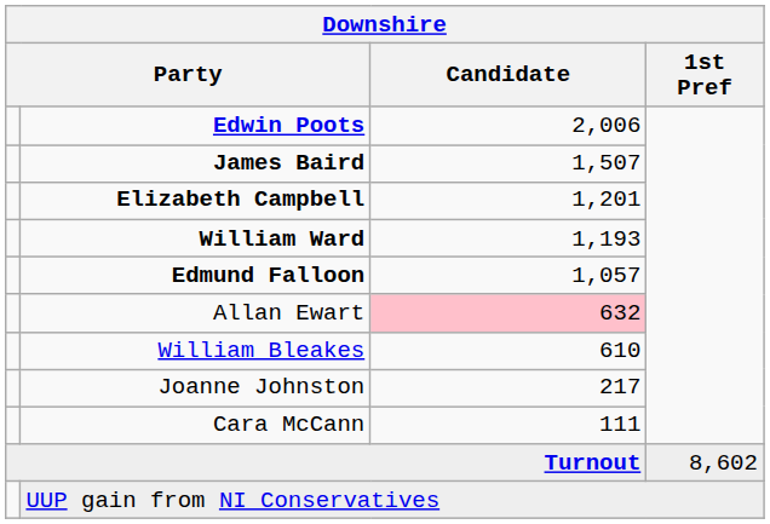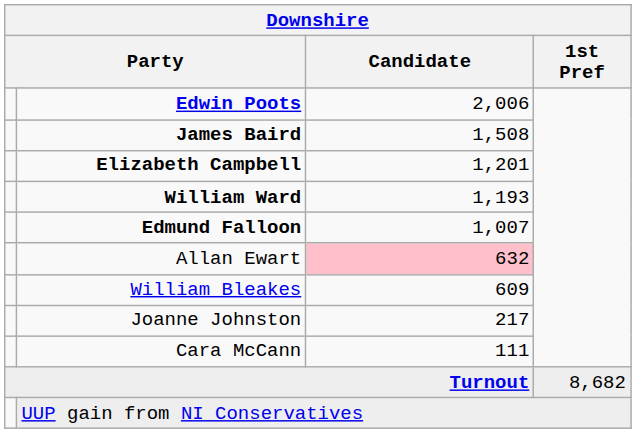James Baird | Candidate: 1,507 -> 1,508
Edmund Falloon | Candidate: 1,057 -> 1,007
William Bleakes | Candidate: 610 -> 609
Turnout | 1st Pref: 8,602 -> 8,682
